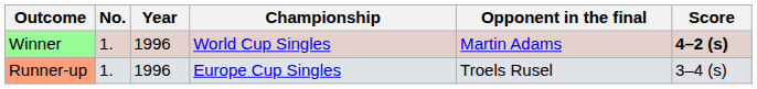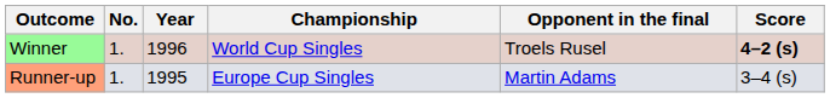Winner | Opponent in the final: Martin Adams -> Troels Rusel
Runner-up | Year: 1996 -> 1995
Runner-up | Opponent in the final: Troels Rusel -> Martin Adams
